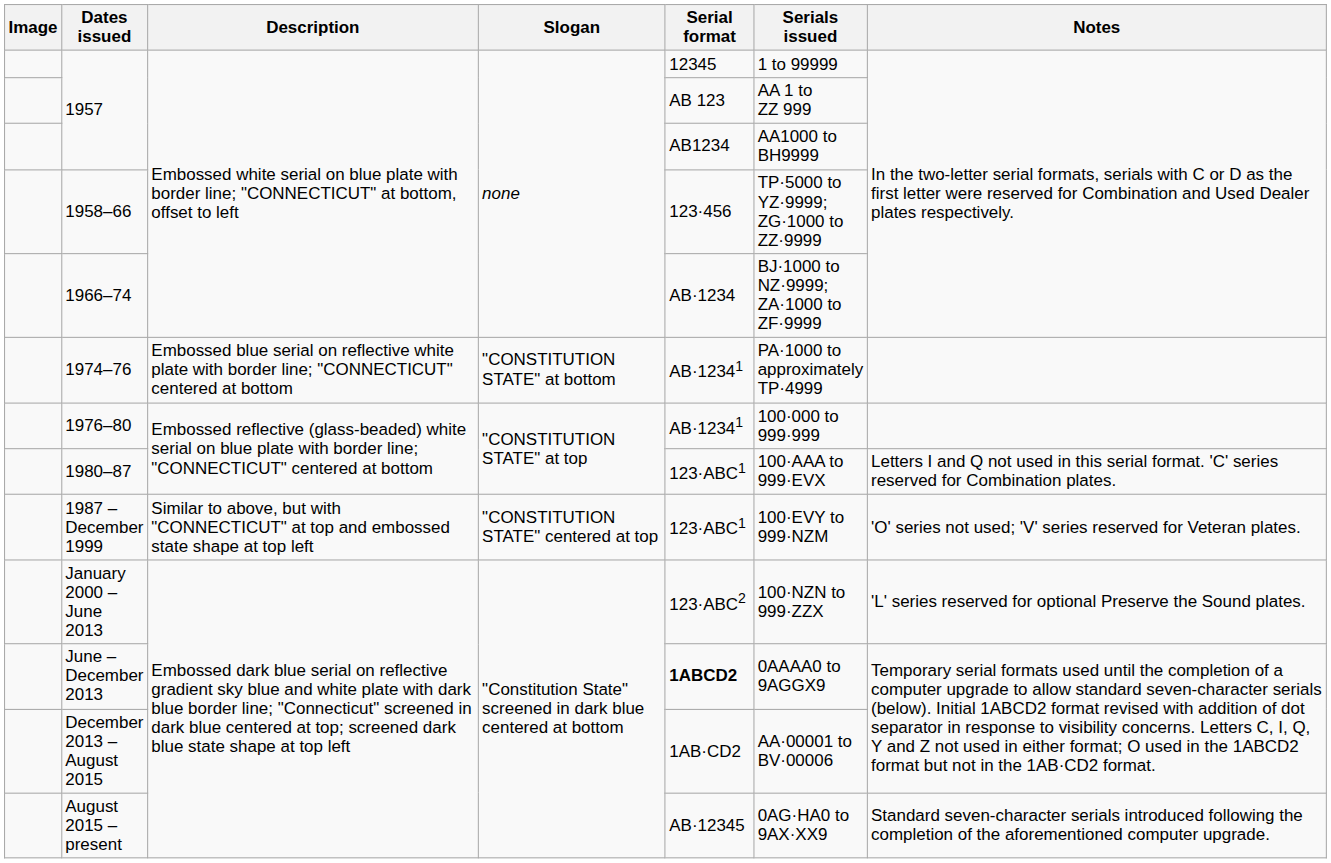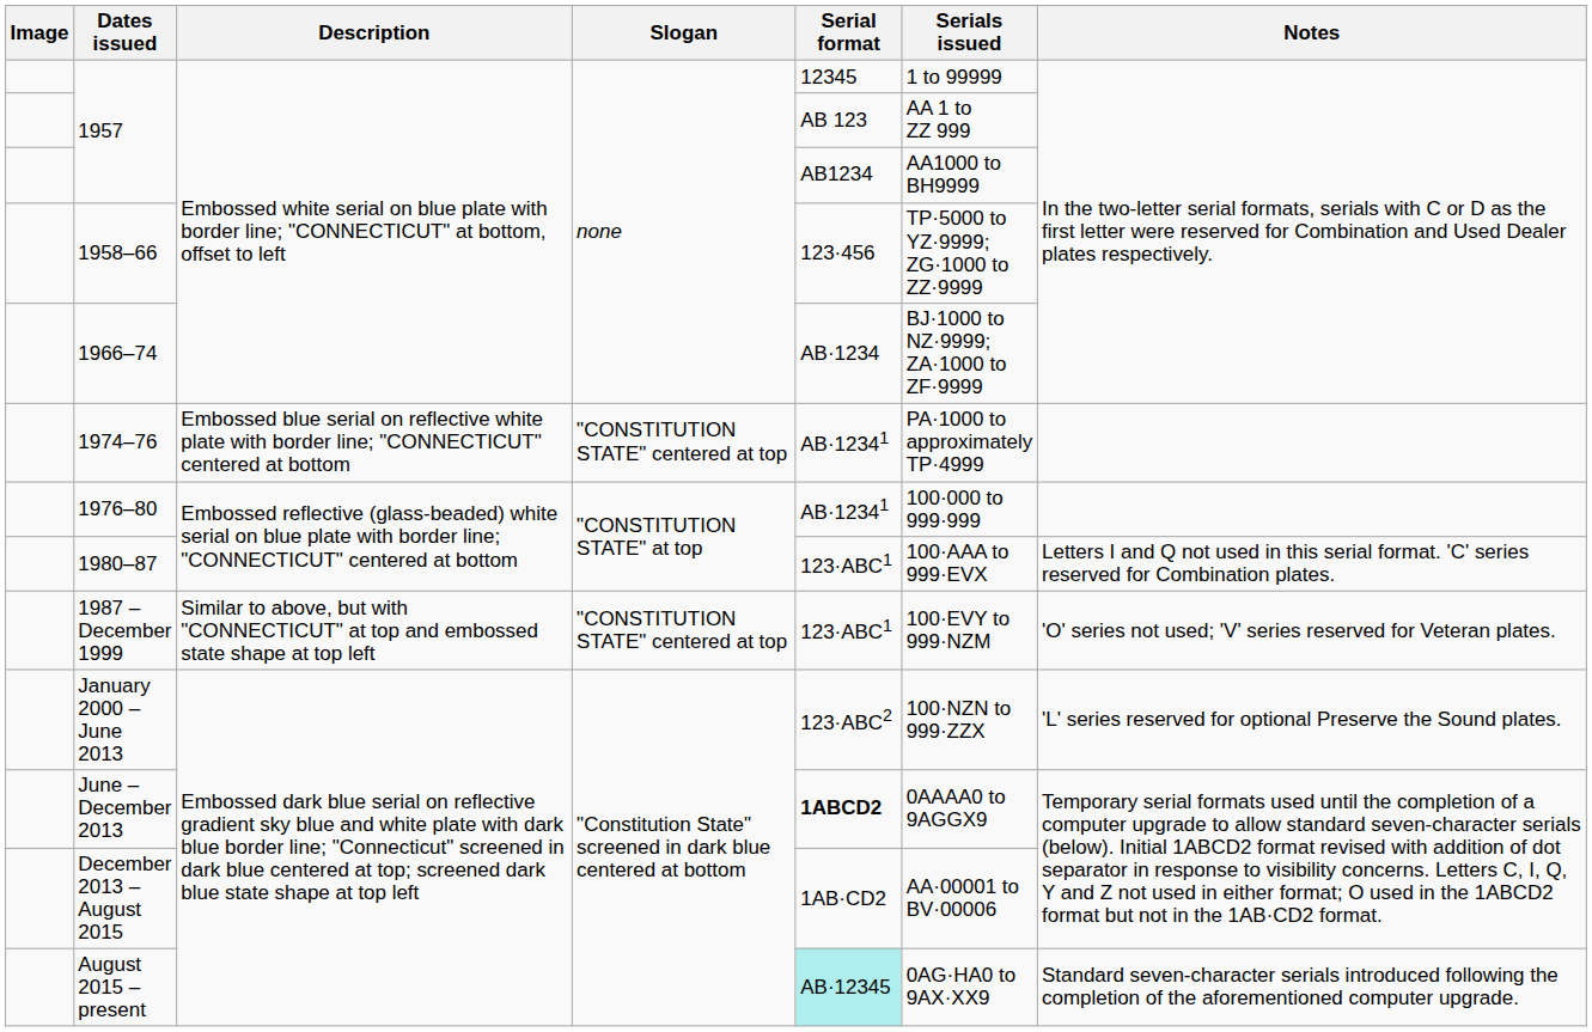1974–76 | Slogan: "CONSTITUTION STATE" at bottom -> "CONSTITUTION STATE" centered at top
August 2015 – present | Serial format: no background -> paleturquoise background
